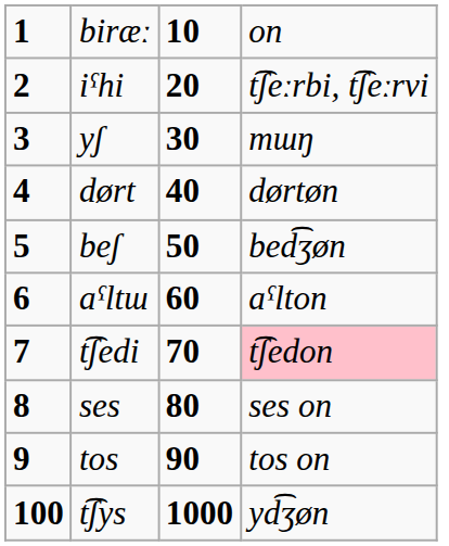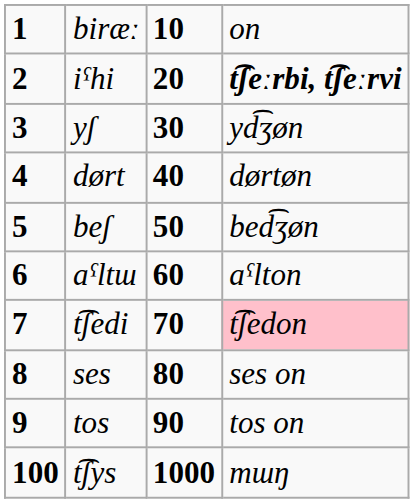iˁhi | column 4: normal -> bold
yʃ | column 4: mɯŋ -> yd͡ʒøn
t͡ʃys | column 4: yd͡ʒøn -> mɯŋ
